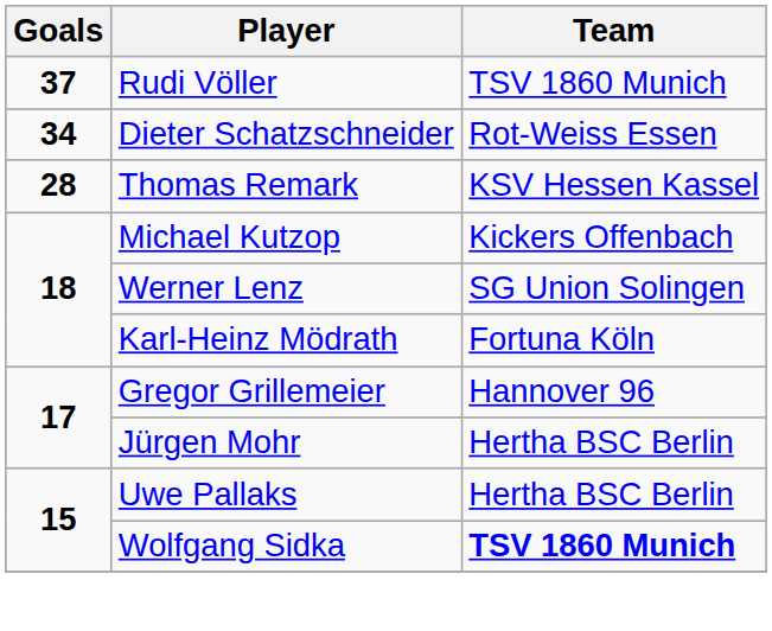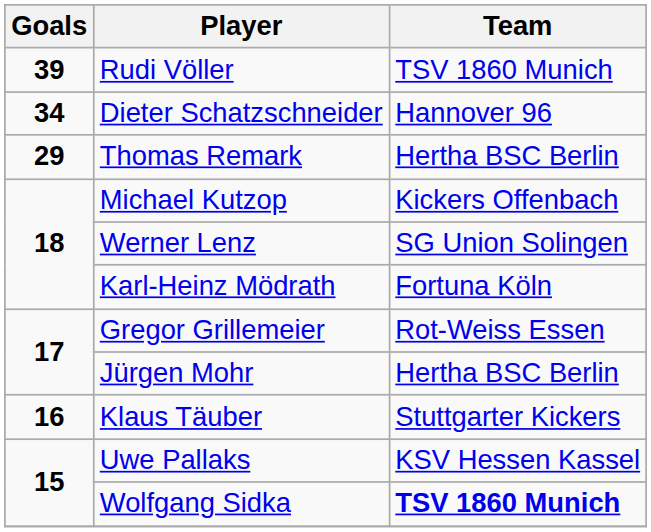Rudi Völler | Goals: 37 -> 39
Dieter Schatzschneider | Team: Rot-Weiss Essen -> Hannover 96
Thomas Remark | Goals: 28 -> 29
Thomas Remark | Team: KSV Hessen Kassel -> Hertha BSC Berlin
Gregor Grillemeier | Team: Hannover 96 -> Rot-Weiss Essen
+ row: 16 | Klaus Täuber | Stuttgarter Kickers
Uwe Pallaks | Team: Hertha BSC Berlin -> KSV Hessen Kassel
